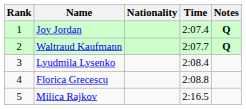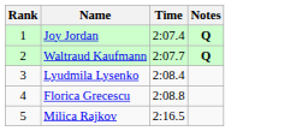- column: Nationality
